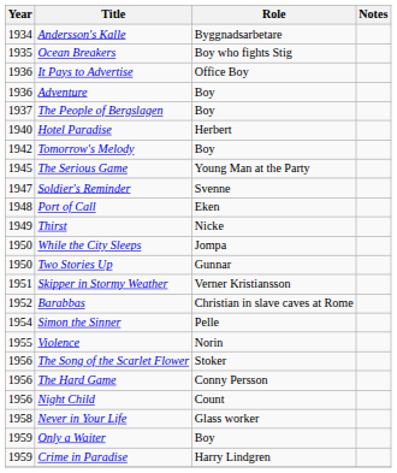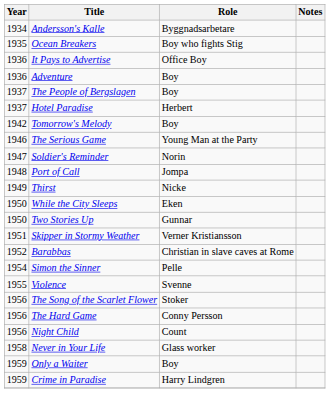Hotel Paradise | Year: 1940 -> 1937
The Serious Game | Year: 1945 -> 1946
Soldier's Reminder | Role: Svenne -> Norin
Port of Call | Role: Eken -> Jompa
While the City Sleeps | Role: Jompa -> Eken
Violence | Role: Norin -> Svenne
